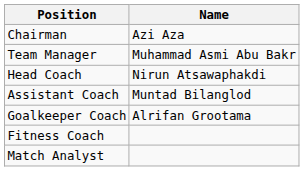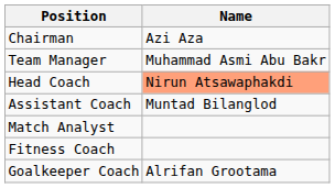Head Coach | Name: no background -> lightsalmon background
rows swapped: Goalkeeper Coach <-> Match Analyst
